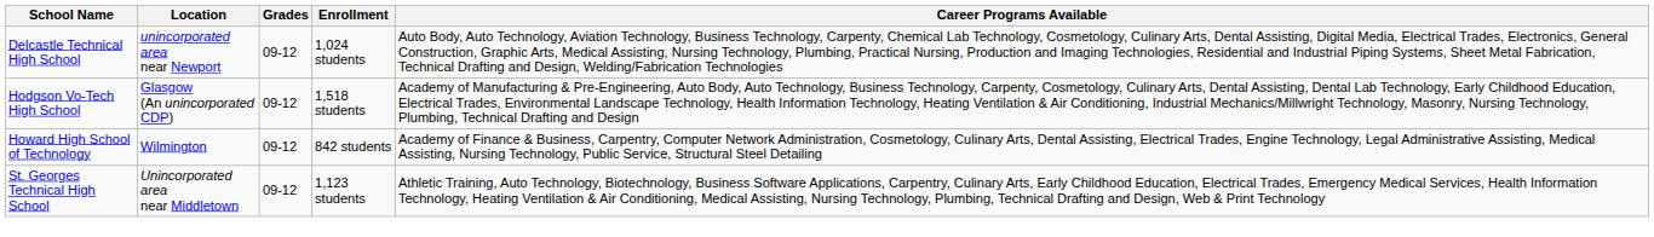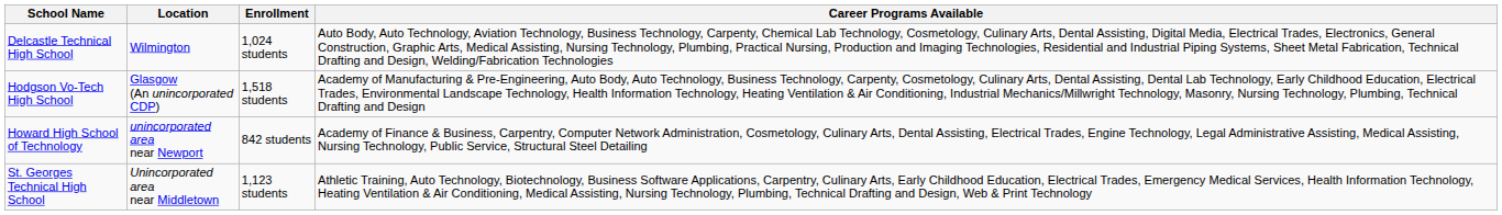- column: Grades | 09-12 | 09-12 | 09-12 | 09-12
Delcastle Technical High School | Location: unincorporated area near Newport -> Wilmington
Howard High School of Technology | Location: Wilmington -> unincorporated area near Newport
